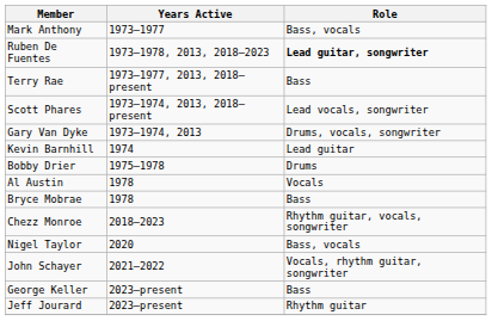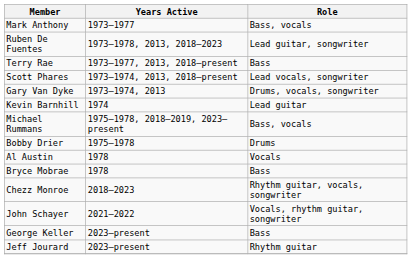Ruben De Fuentes | Role: bold -> normal
+ row: Michael Rummans | 1975–1978, 2018–2019, 2023–present | Bass, vocals
- row: Nigel Taylor | 2020 | Bass, vocals
